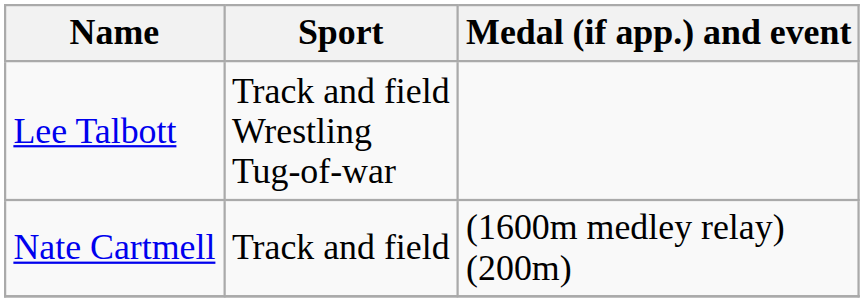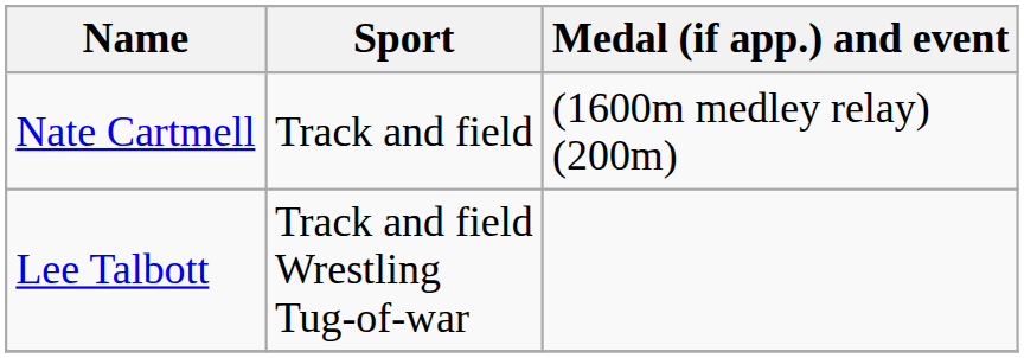rows swapped: Nate Cartmell <-> Lee Talbott
